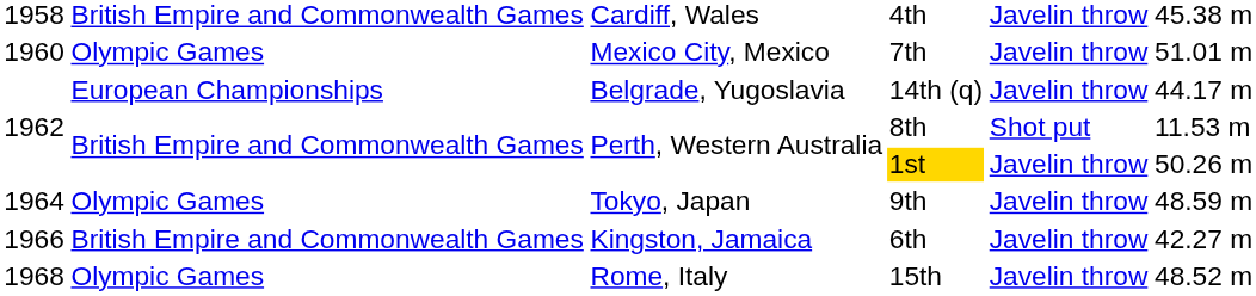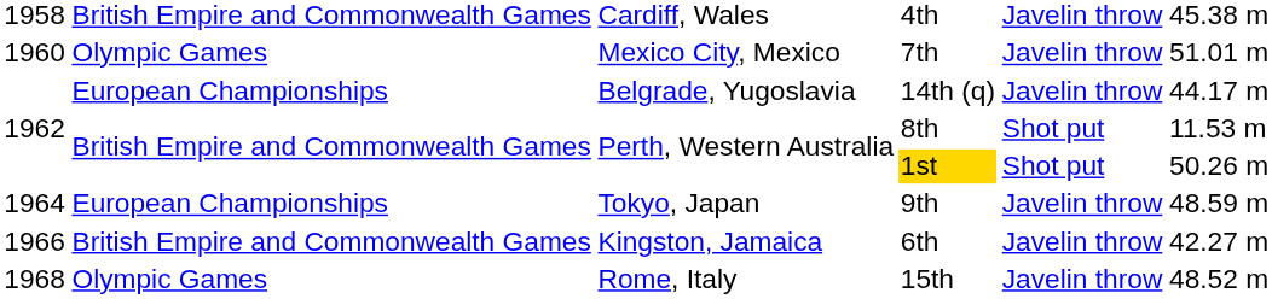1st | column 5: Javelin throw -> Shot put
9th | column 2: Olympic Games -> European Championships
